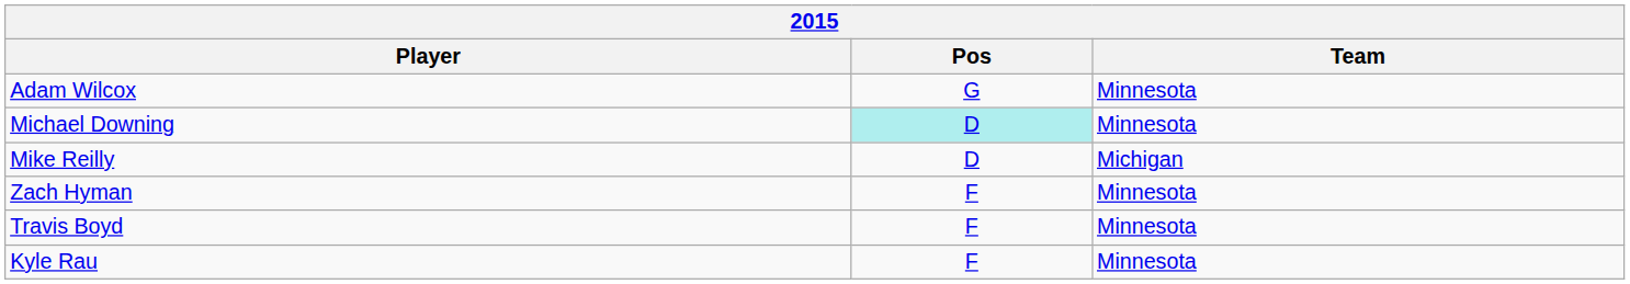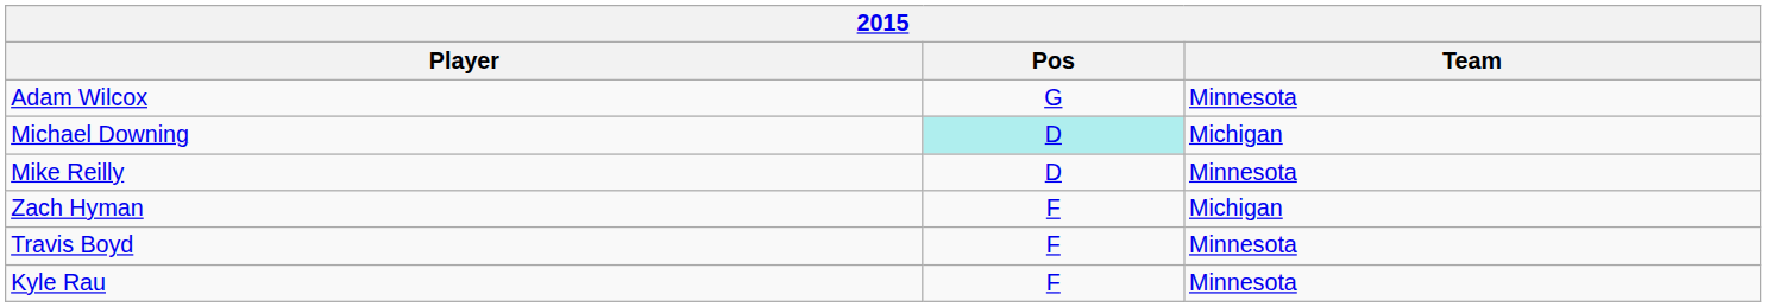Michael Downing | Team: Minnesota -> Michigan
Mike Reilly | Team: Michigan -> Minnesota
Zach Hyman | Team: Minnesota -> Michigan
